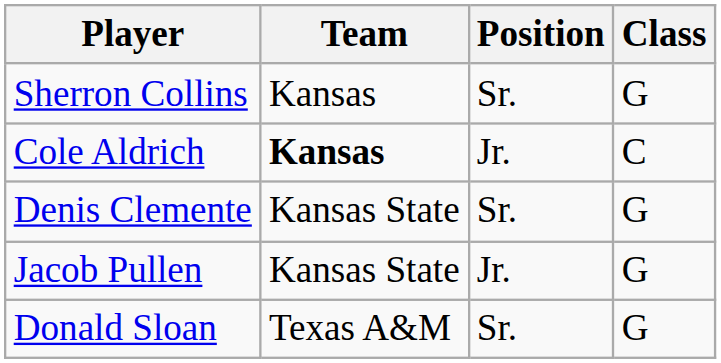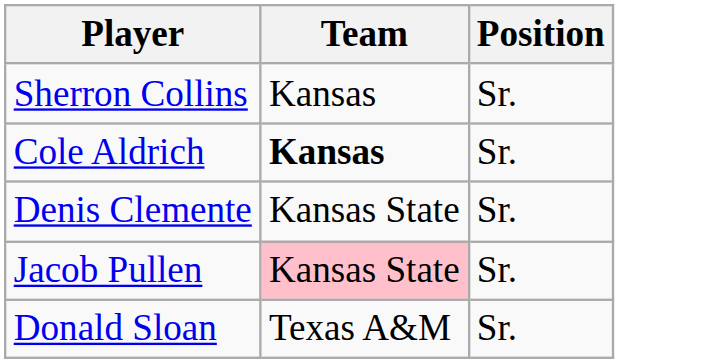- column: Class | G | C | G | G | G
Cole Aldrich | Position: Jr. -> Sr.
Jacob Pullen | Team: no background -> pink background
Jacob Pullen | Position: Jr. -> Sr.
